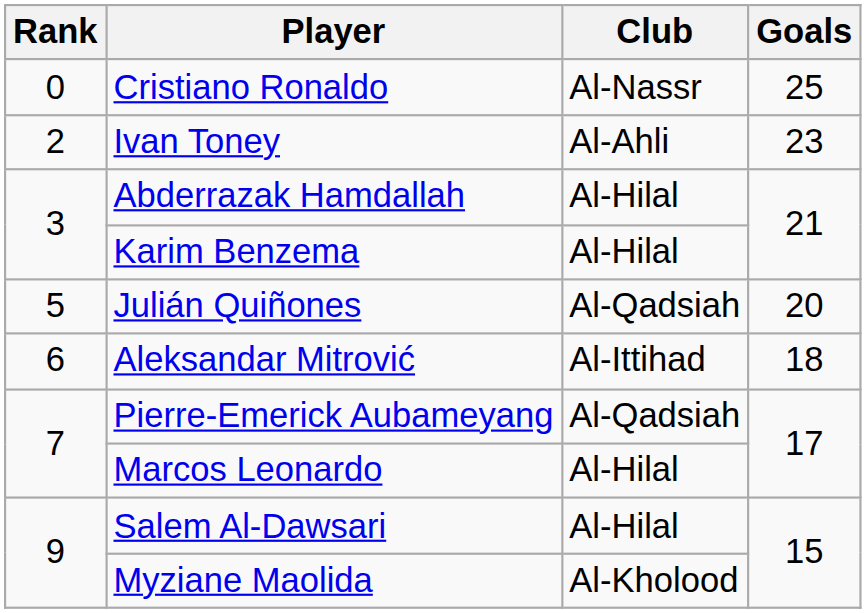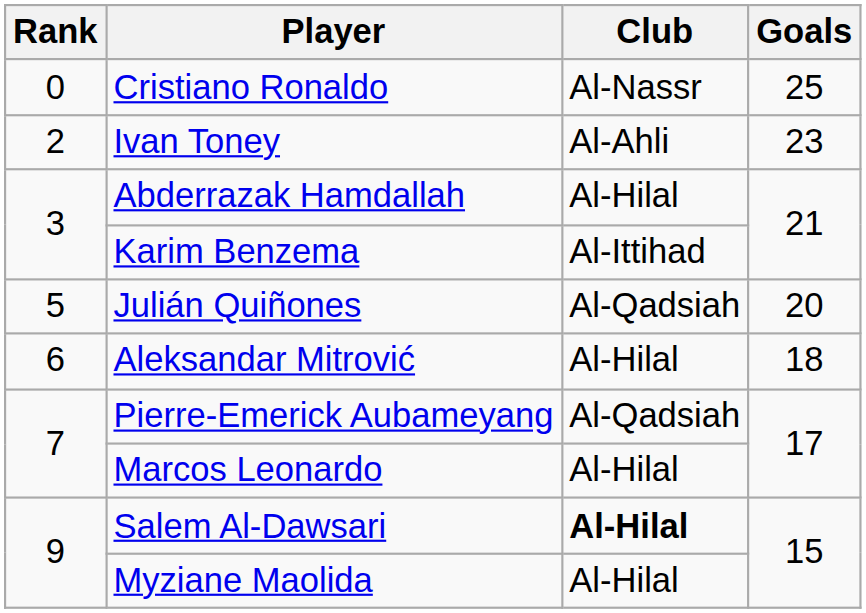Karim Benzema | Club: Al-Hilal -> Al-Ittihad
Aleksandar Mitrović | Club: Al-Ittihad -> Al-Hilal
Salem Al-Dawsari | Club: normal -> bold
Myziane Maolida | Club: Al-Kholood -> Al-Hilal
